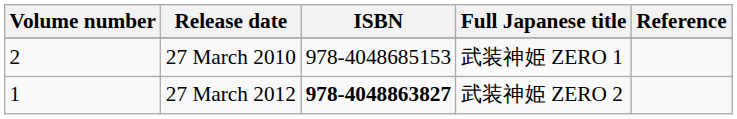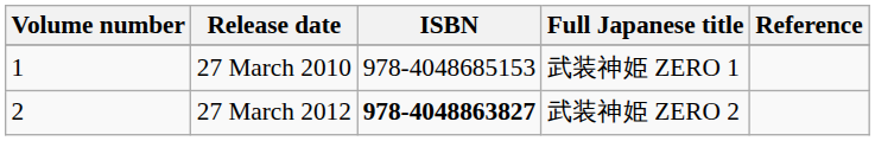27 March 2010 | Volume number: 2 -> 1
27 March 2012 | Volume number: 1 -> 2
